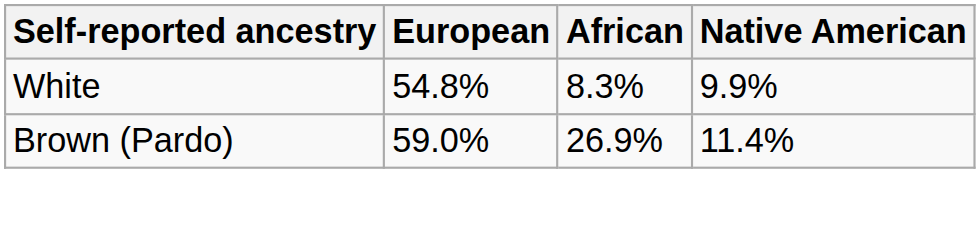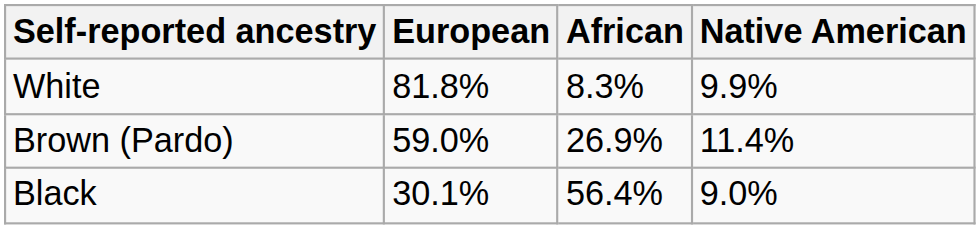White | European: 54.8% -> 81.8%
+ row: Black | 30.1% | 56.4% | 9.0%
